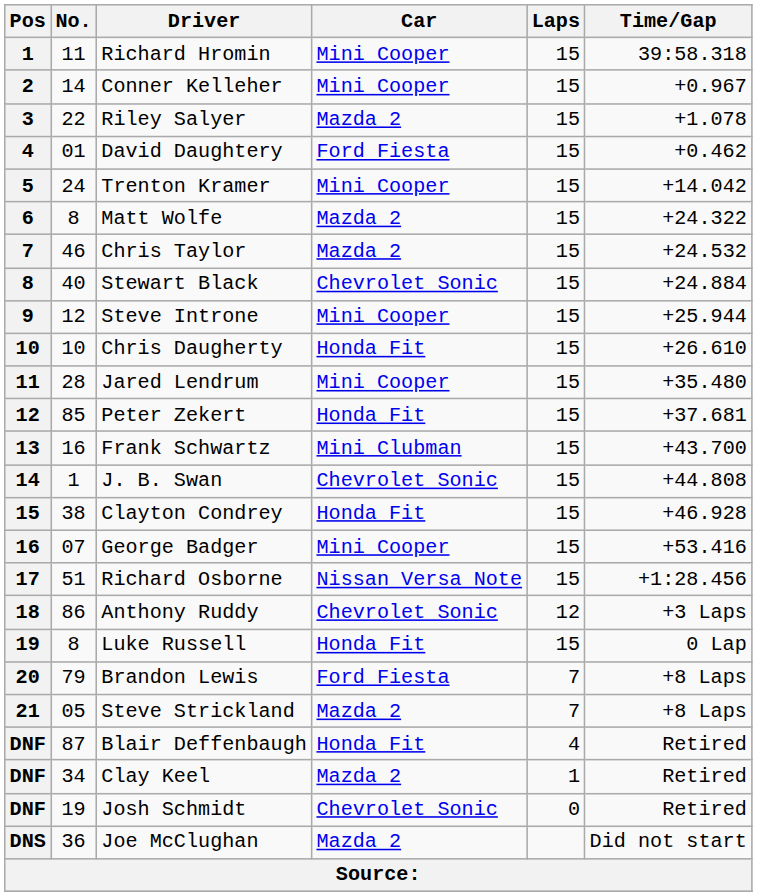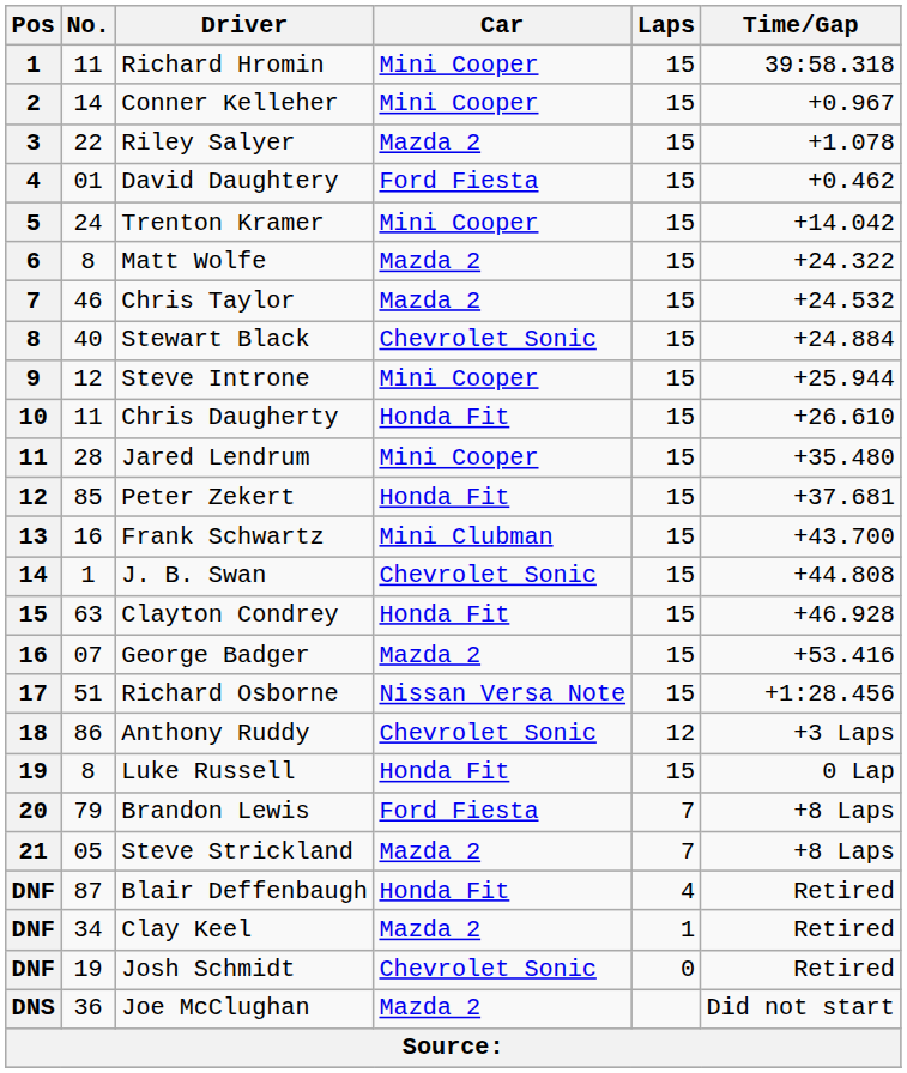Chris Daugherty | No.: 10 -> 11
Clayton Condrey | No.: 38 -> 63
George Badger | Car: Mini Cooper -> Mazda 2
